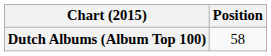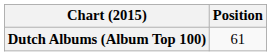Dutch Albums (Album Top 100) | Position: 58 -> 61
